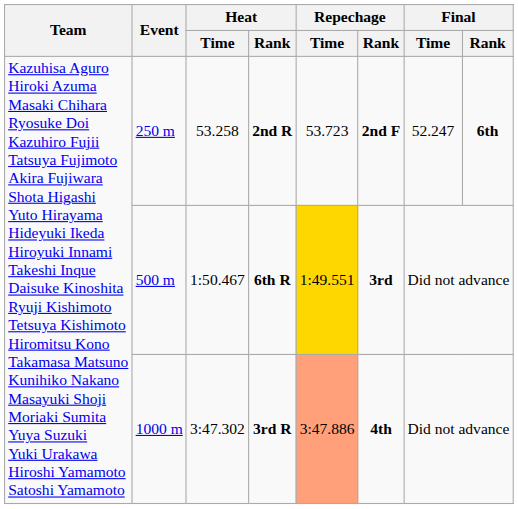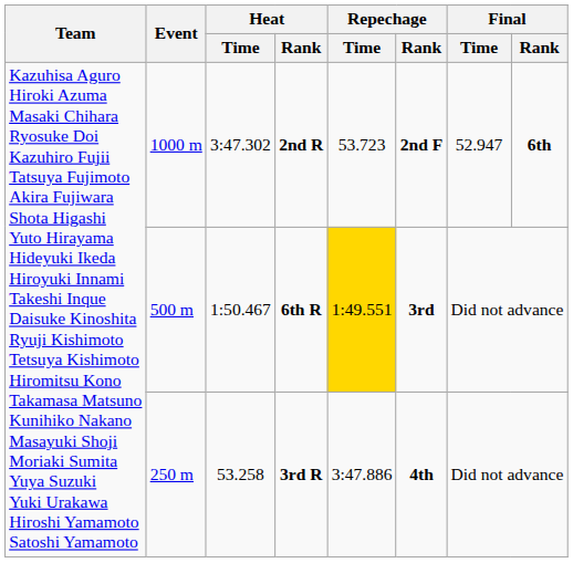2nd R | Event: 250 m -> 1000 m
2nd R | Heat / Time: 53.258 -> 3:47.302
2nd R | Final / Time: 52.247 -> 52.947
3rd R | Event: 1000 m -> 250 m
3rd R | Heat / Time: 3:47.302 -> 53.258
3rd R | Repechage / Time: lightsalmon background -> no background
